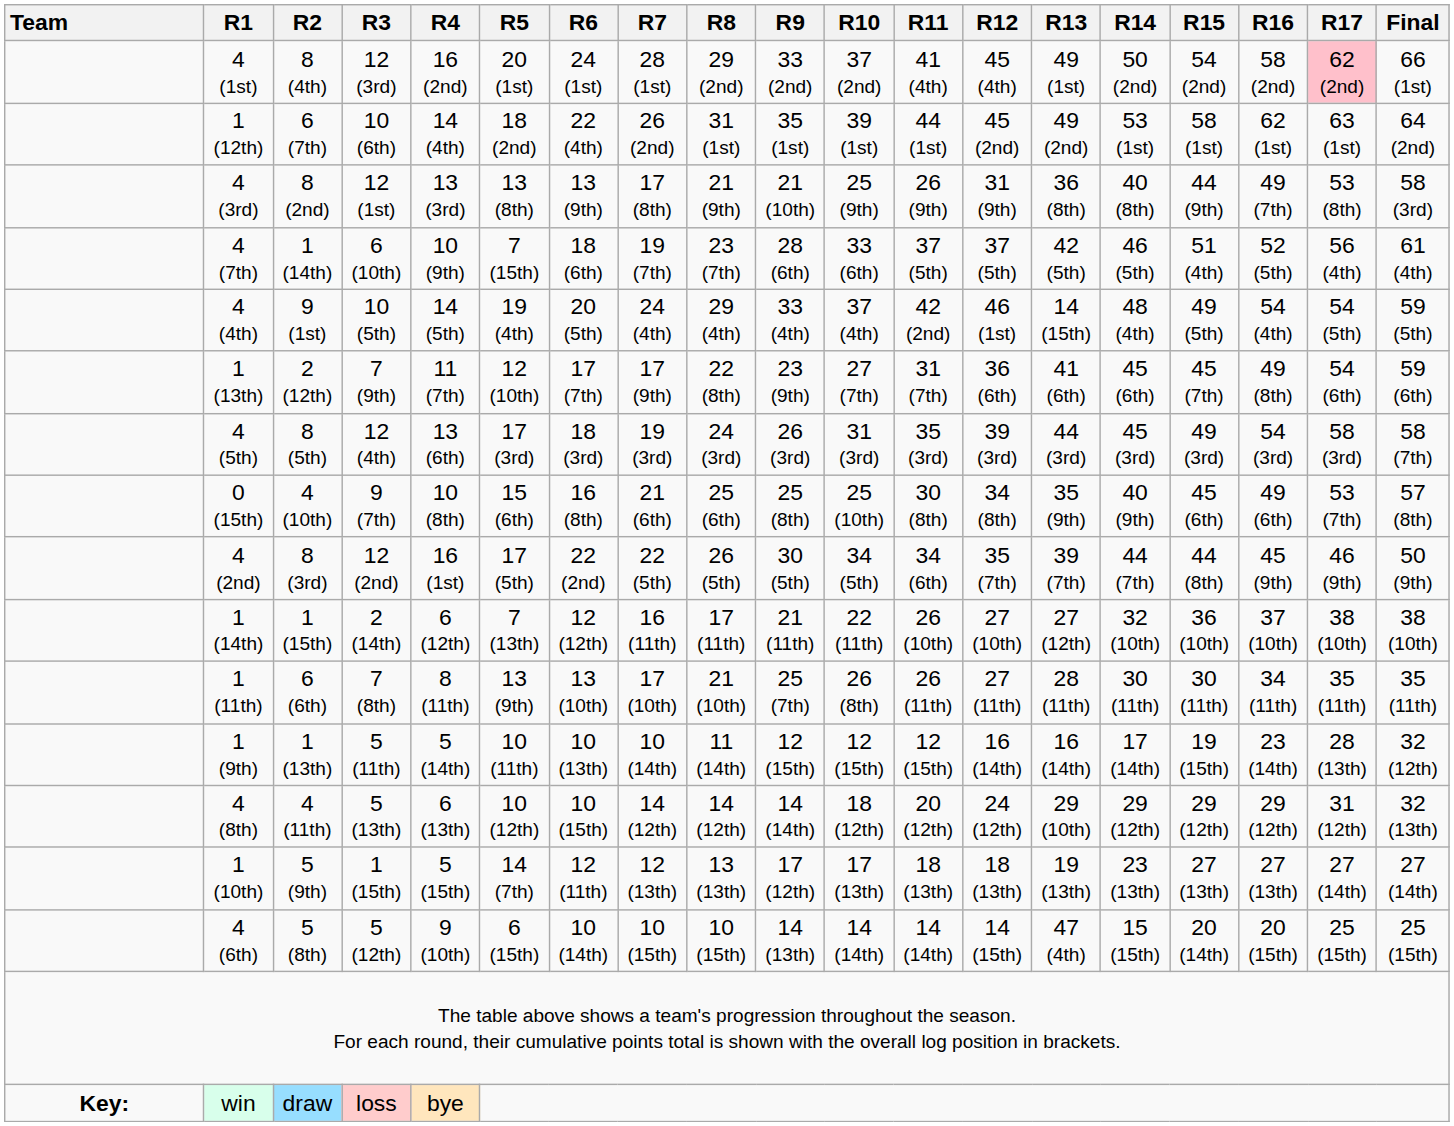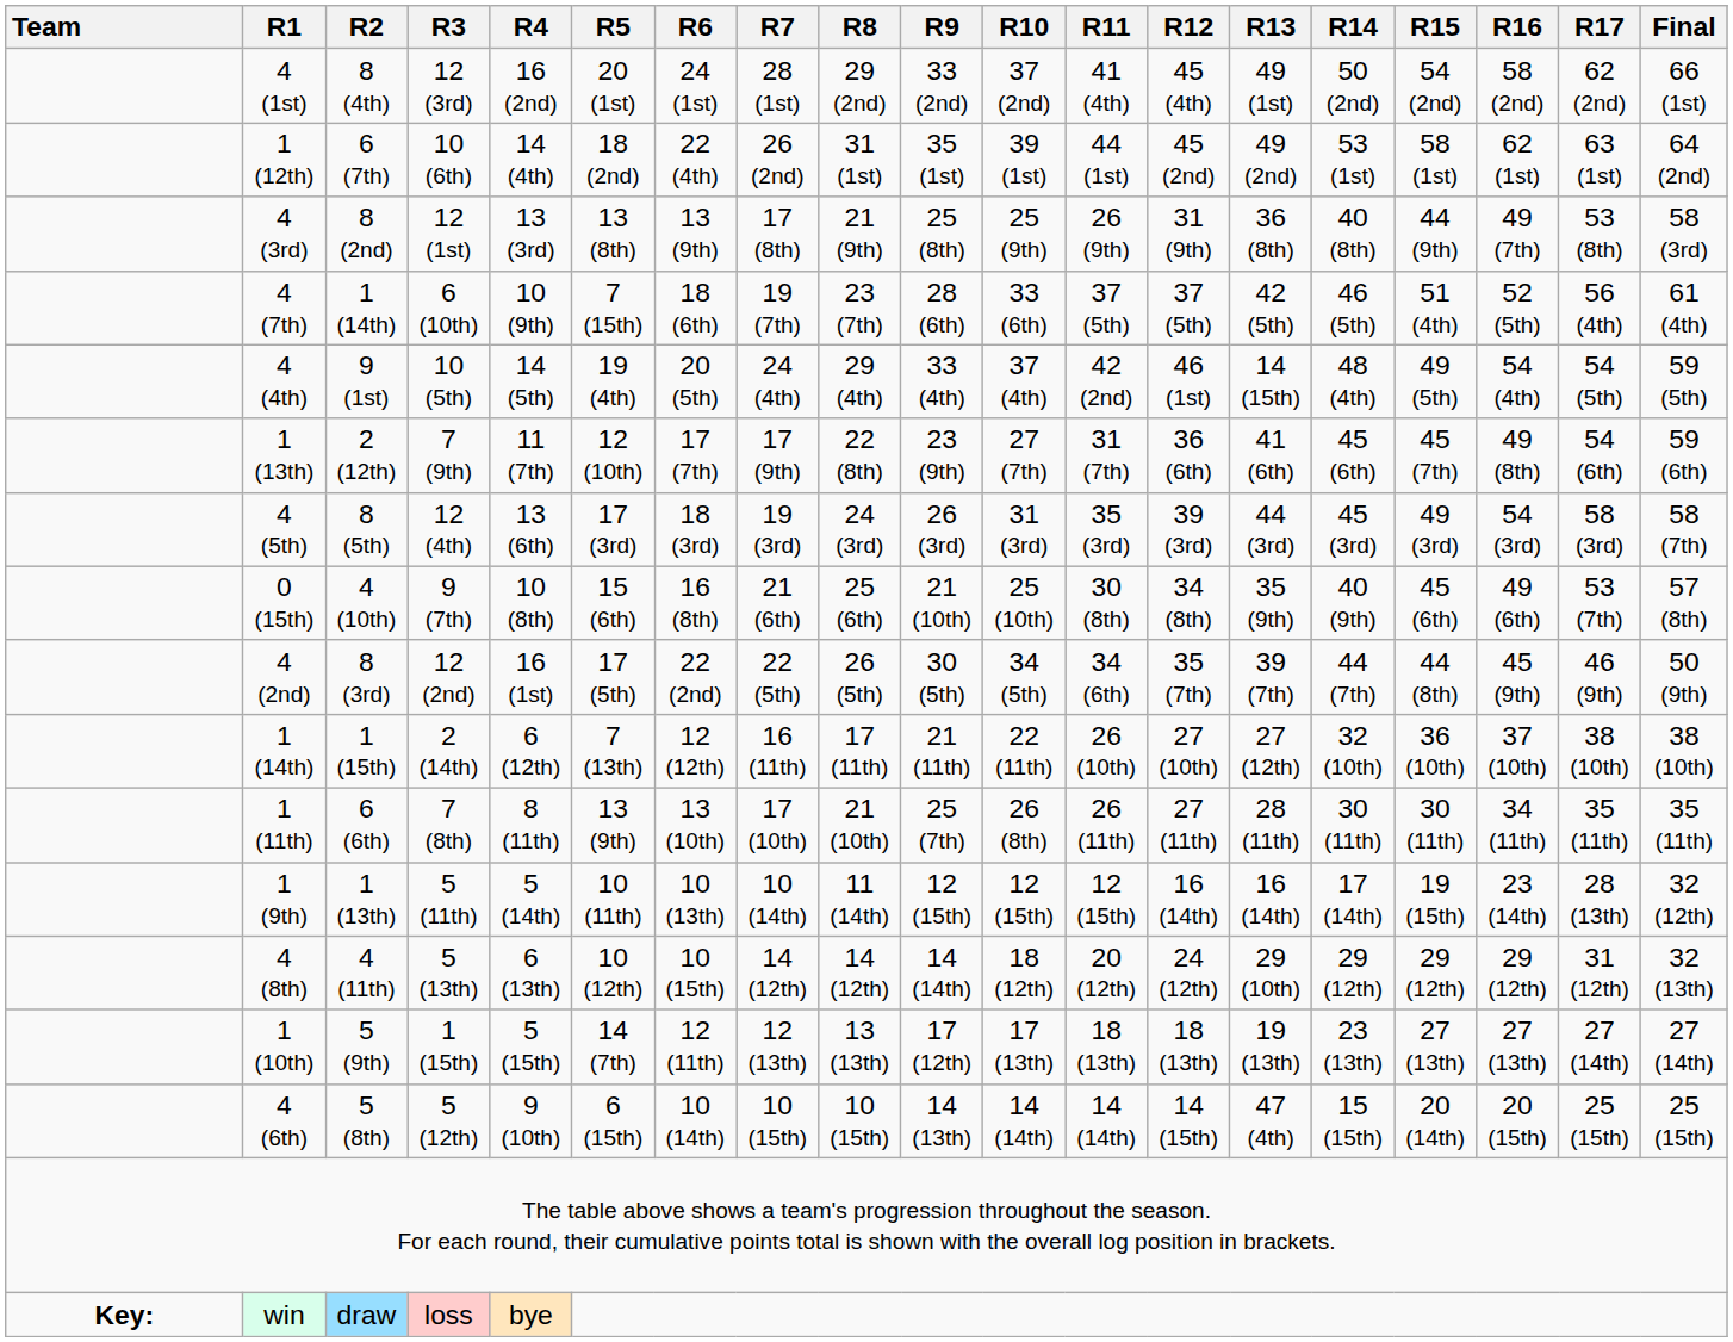4 (1st) | R17: pink background -> no background
4 (3rd) | R9: 21 (10th) -> 25 (8th)
0 (15th) | R9: 25 (8th) -> 21 (10th)
